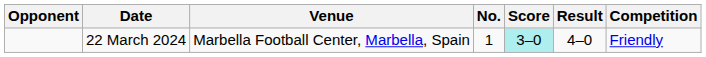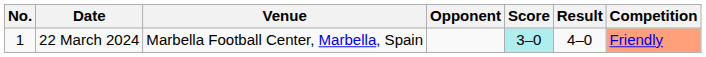columns swapped: No. <-> Opponent
22 March 2024 | Competition: no background -> lightsalmon background
